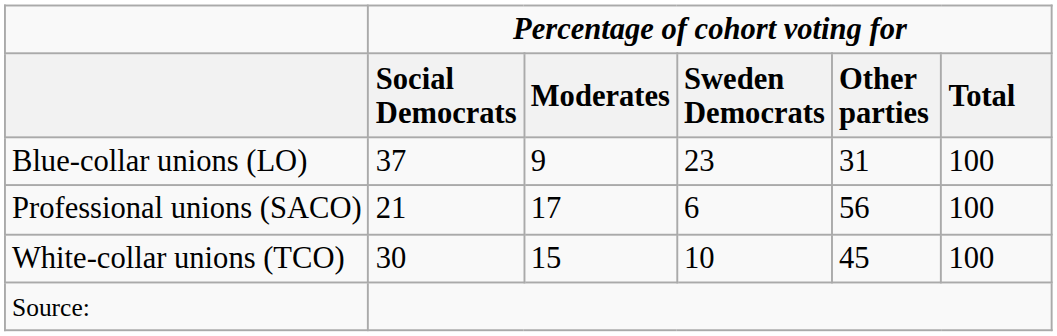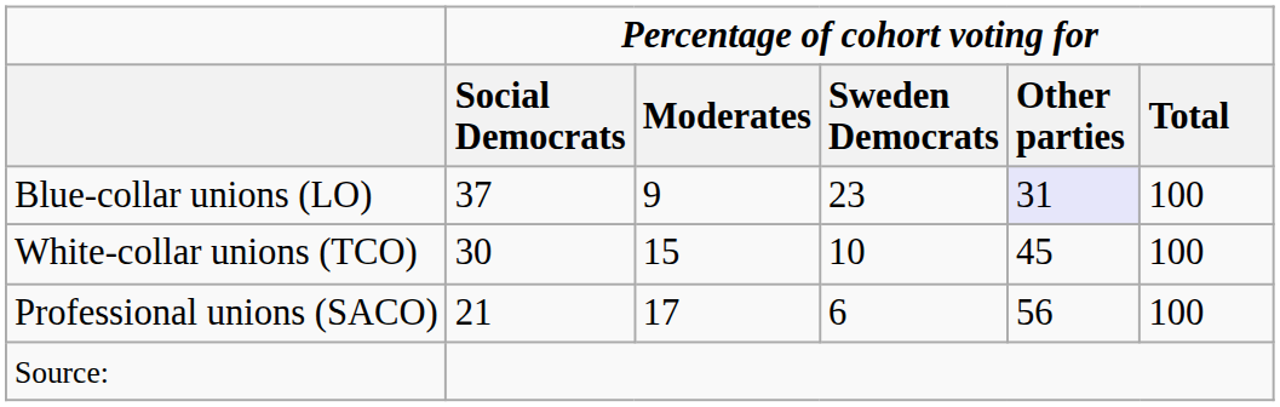Blue-collar unions (LO) | Percentage of cohort voting for / Other parties: no background -> lavender background
rows swapped: White-collar unions (TCO) <-> Professional unions (SACO)
